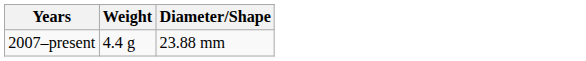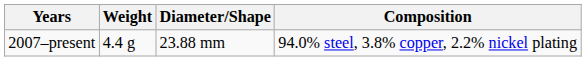+ column: Composition | 94.0% steel, 3.8% copper, 2.2% nickel plating
